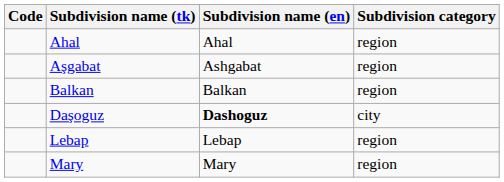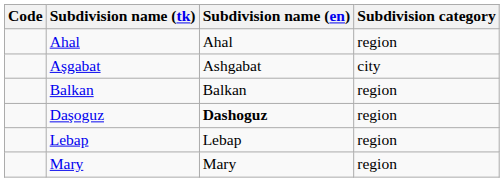Aşgabat | Subdivision category: region -> city
Daşoguz | Subdivision category: city -> region
